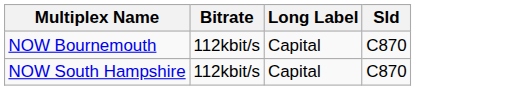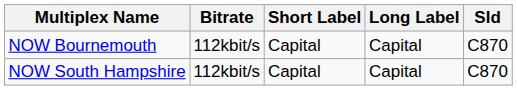+ column: Short Label | Capital | Capital
